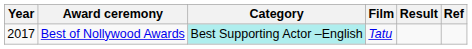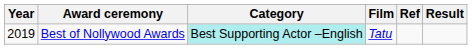columns swapped: Result <-> Ref
Best of Nollywood Awards | Year: 2017 -> 2019
